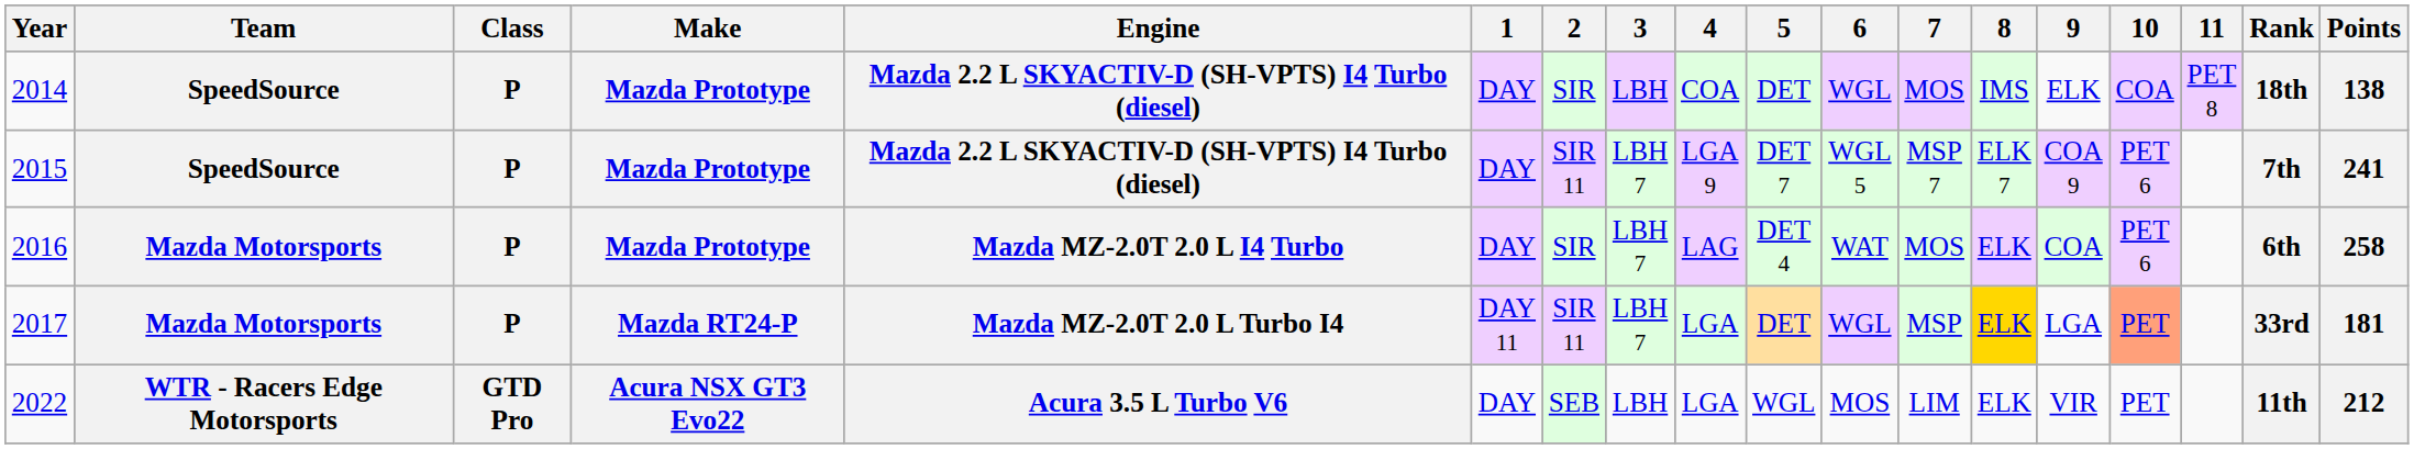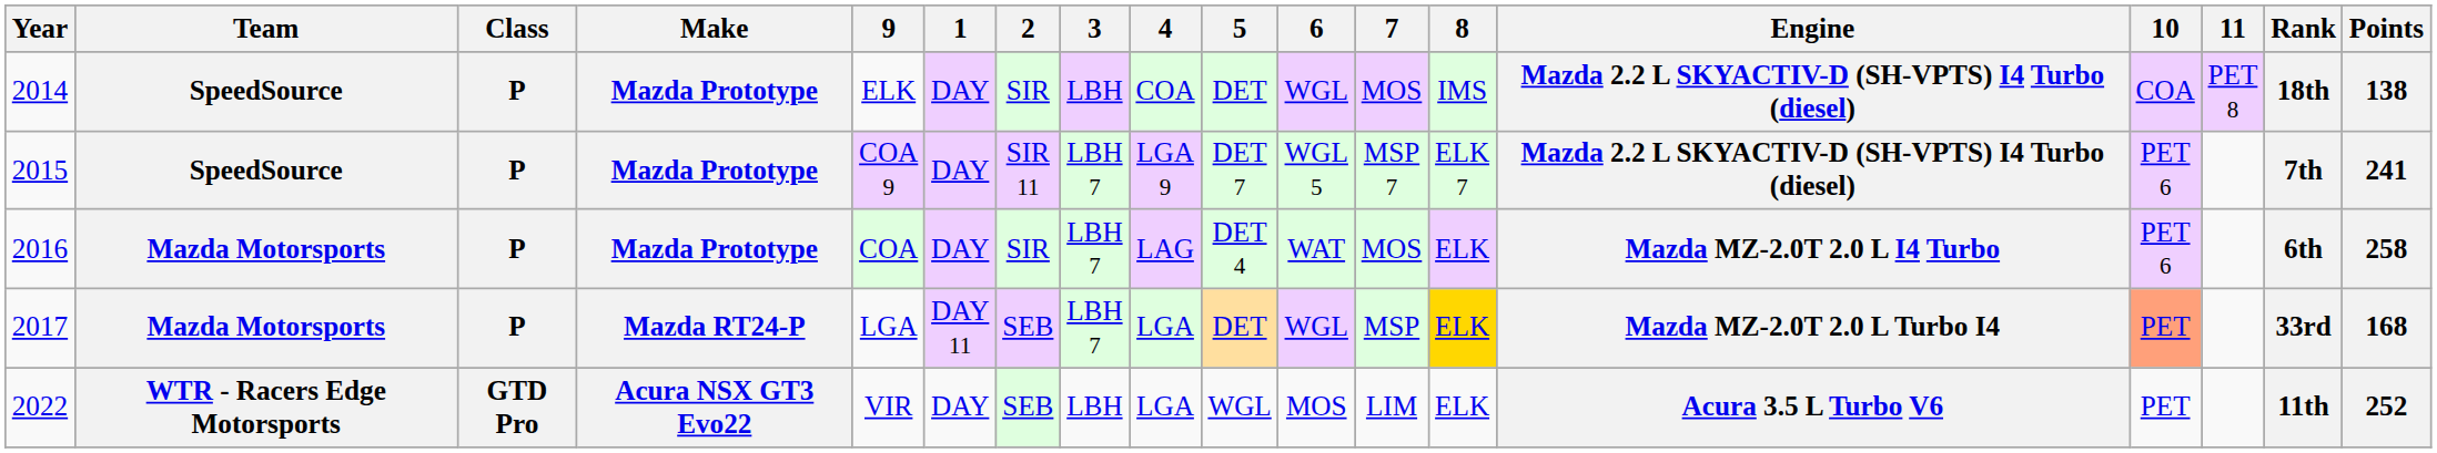columns swapped: Engine <-> 9
2017 | 2: SIR 11 -> SEB
2017 | Points: 181 -> 168
2022 | Points: 212 -> 252
